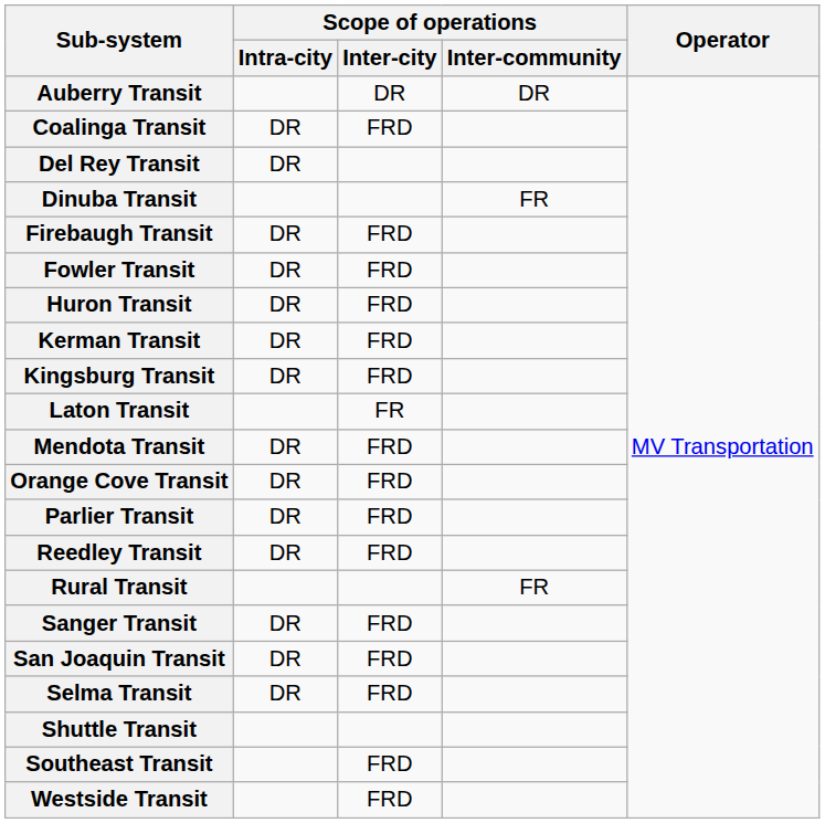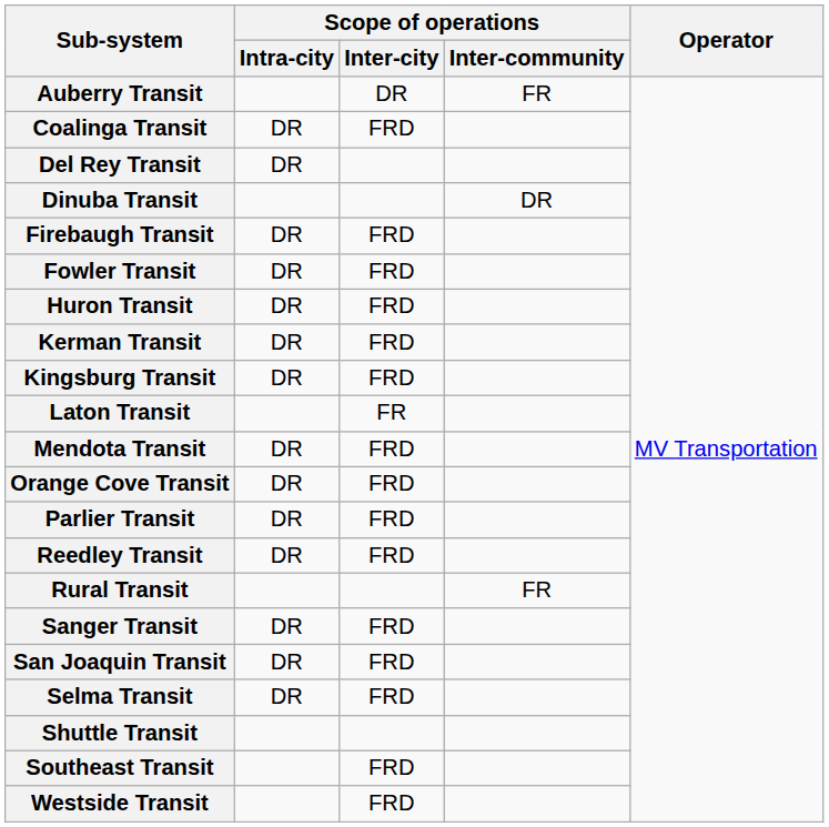Auberry Transit | Scope of operations / Inter-community: DR -> FR
Dinuba Transit | Scope of operations / Inter-community: FR -> DR
